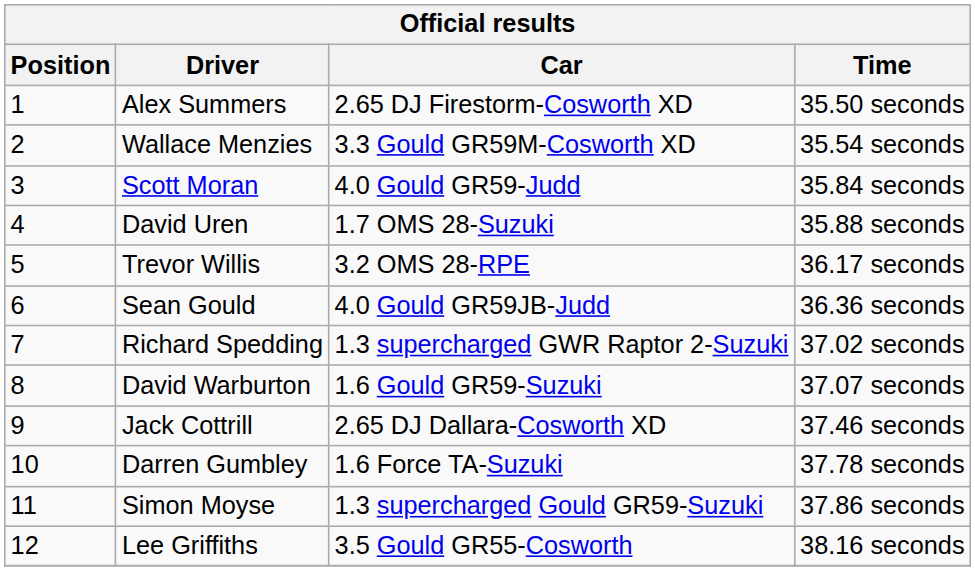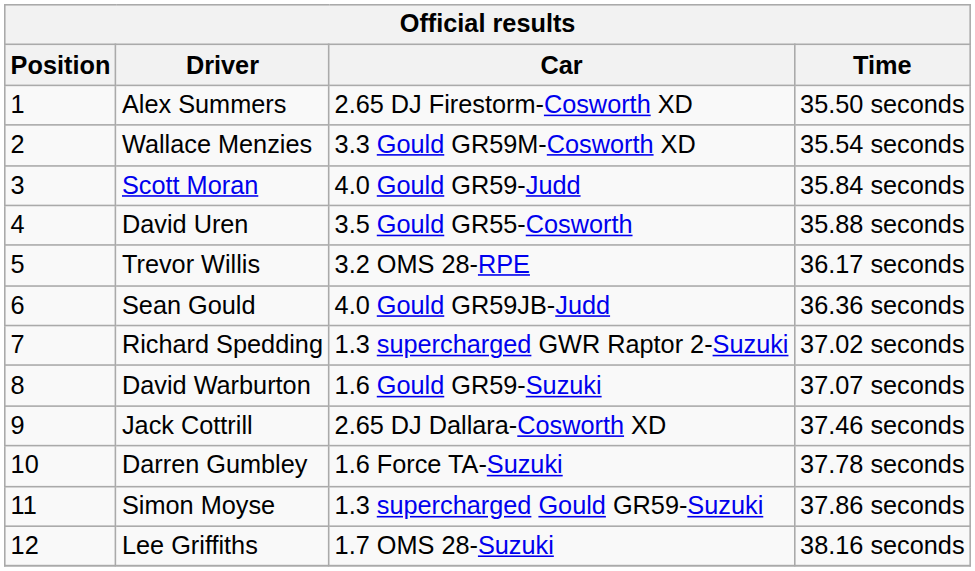David Uren | Car: 1.7 OMS 28-Suzuki -> 3.5 Gould GR55-Cosworth
Lee Griffiths | Car: 3.5 Gould GR55-Cosworth -> 1.7 OMS 28-Suzuki
